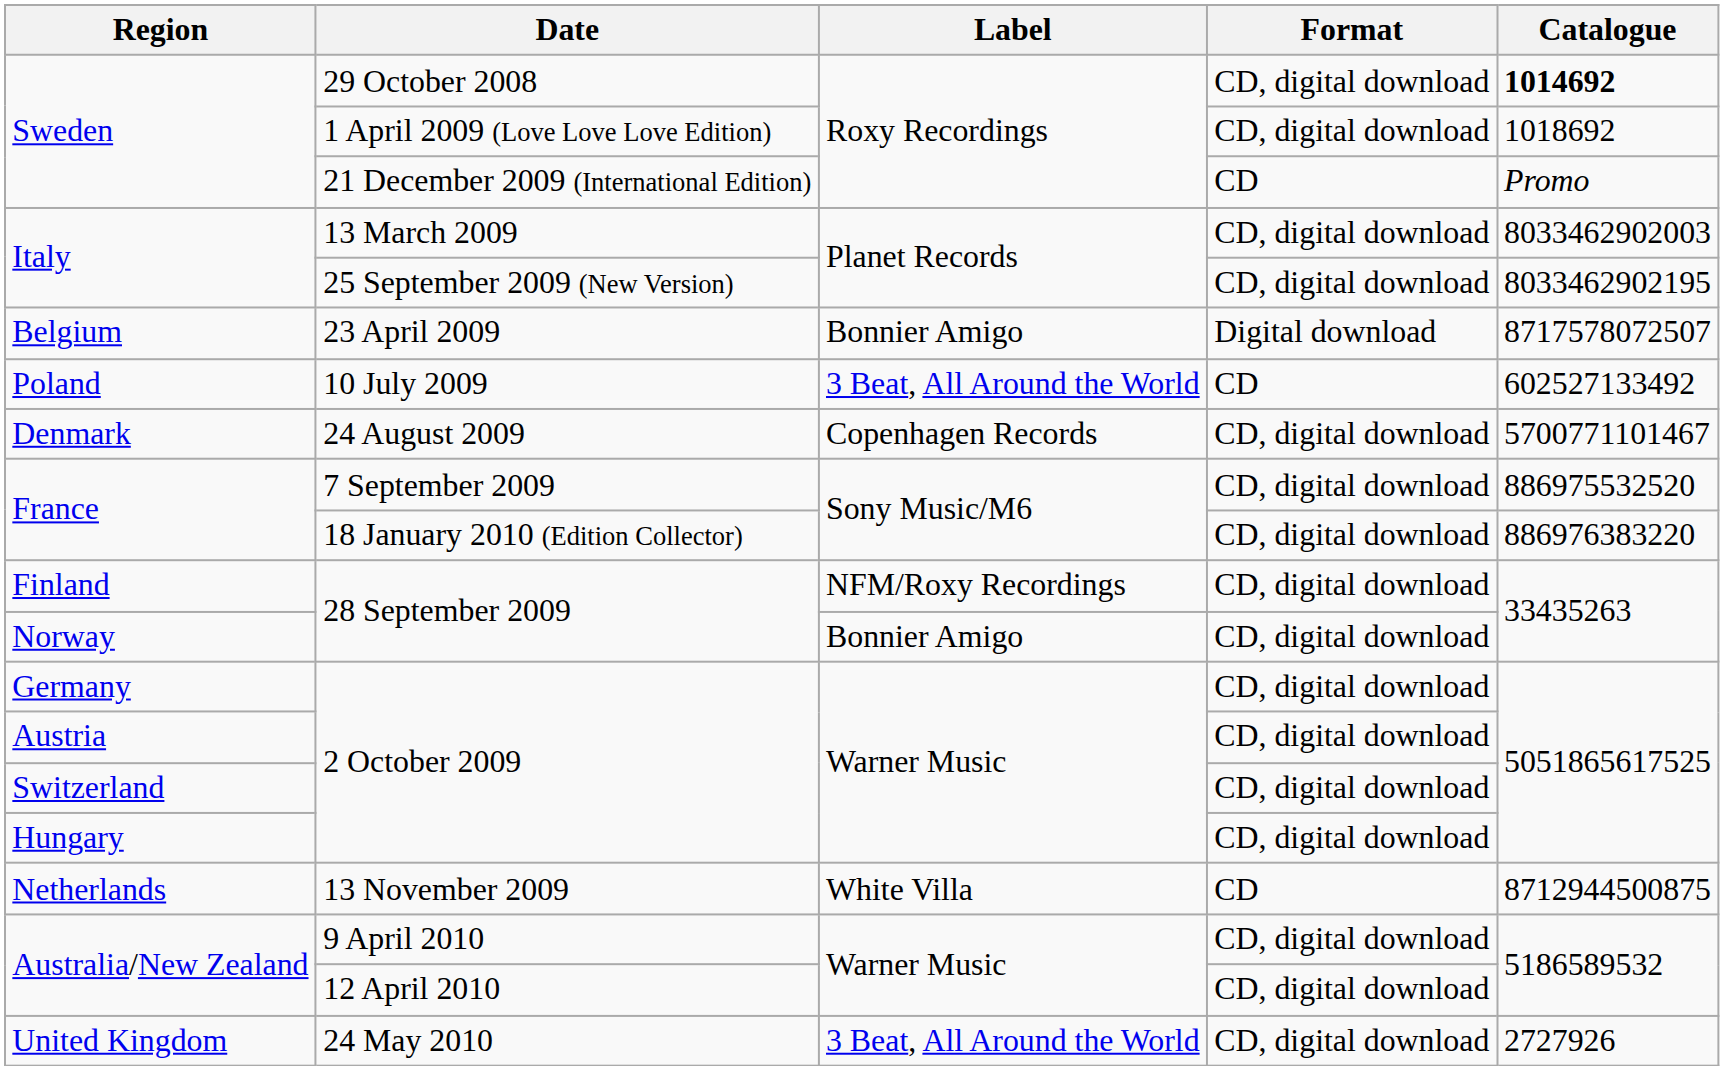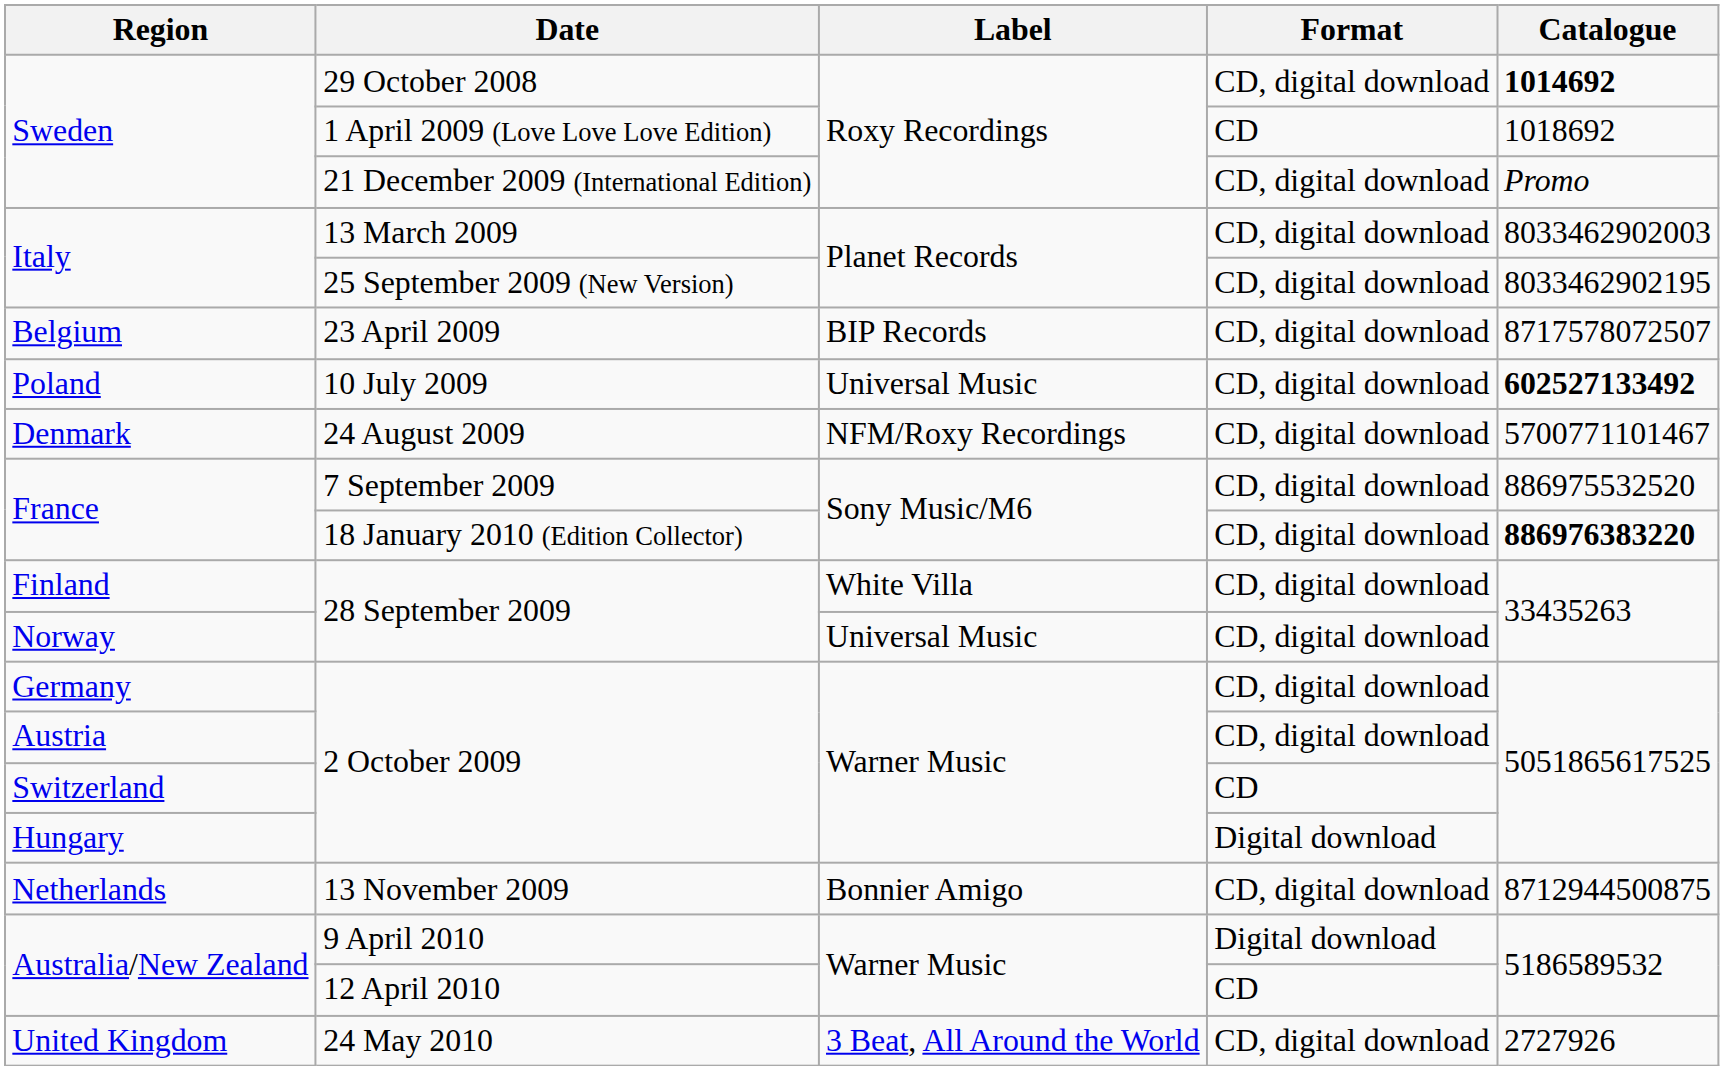1 April 2009 (Love Love Love Edition) | Format: CD, digital download -> CD
21 December 2009 (International Edition) | Format: CD -> CD, digital download
23 April 2009 | Label: Bonnier Amigo -> BIP Records
23 April 2009 | Format: Digital download -> CD, digital download
10 July 2009 | Label: 3 Beat, All Around the World -> Universal Music
10 July 2009 | Format: CD -> CD, digital download
10 July 2009 | Catalogue: normal -> bold
24 August 2009 | Label: Copenhagen Records -> NFM/Roxy Recordings
18 January 2010 (Edition Collector) | Catalogue: normal -> bold
Finland / 28 September 2009 | Label: NFM/Roxy Recordings -> White Villa
Norway / 28 September 2009 | Label: Bonnier Amigo -> Universal Music
Switzerland / 2 October 2009 | Format: CD, digital download -> CD
Hungary / 2 October 2009 | Format: CD, digital download -> Digital download
13 November 2009 | Label: White Villa -> Bonnier Amigo
13 November 2009 | Format: CD -> CD, digital download
9 April 2010 | Format: CD, digital download -> Digital download
12 April 2010 | Format: CD, digital download -> CD
